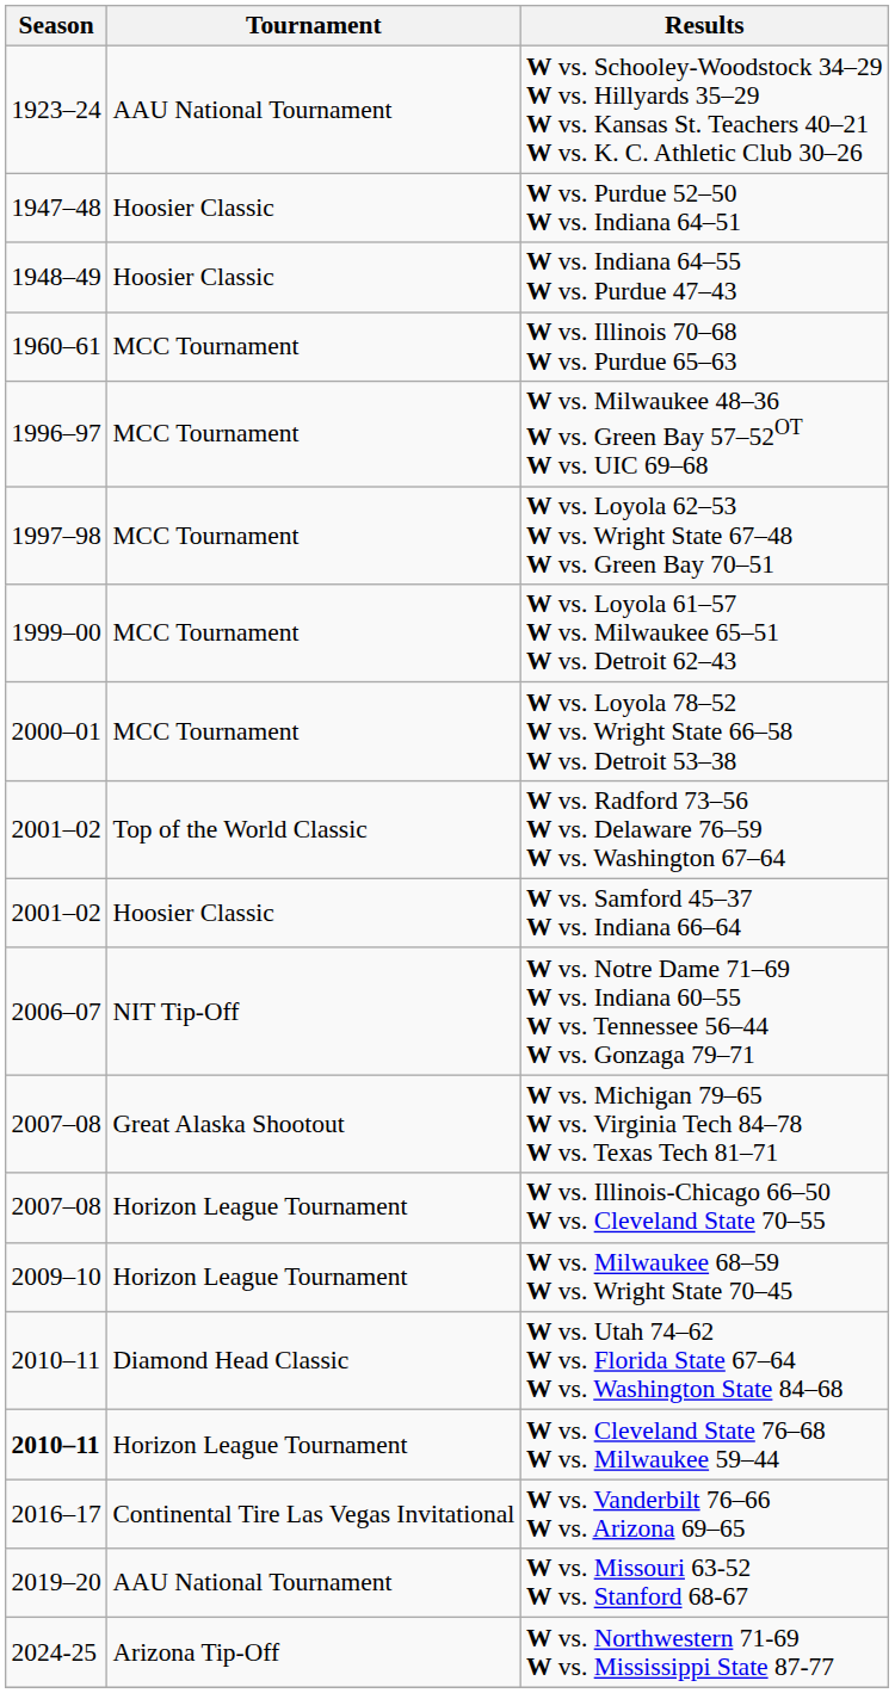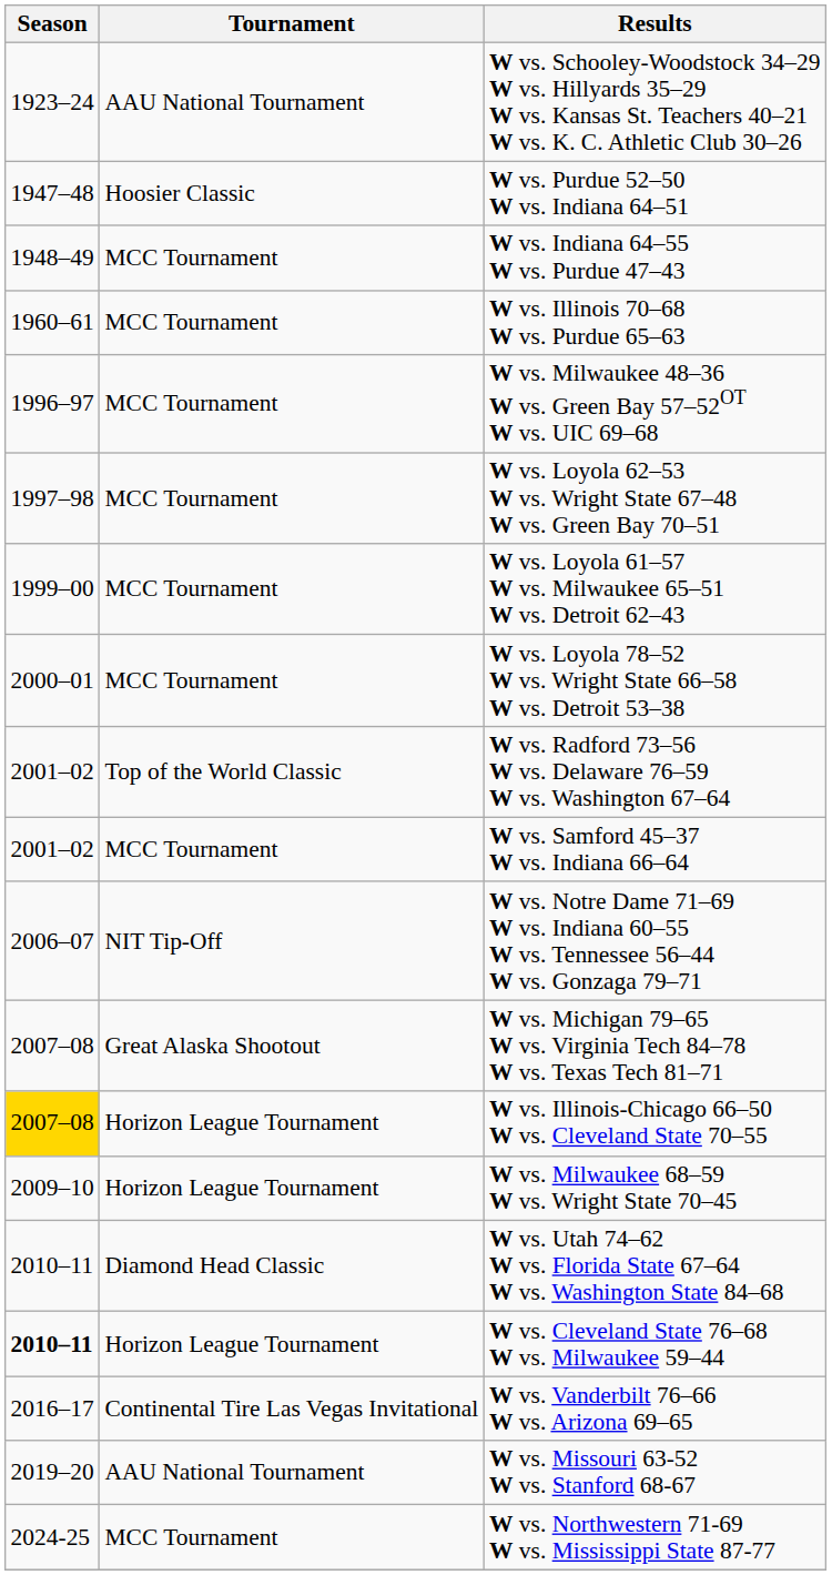W vs. Indiana 64–55 W vs. Purdue 47–43 | Tournament: Hoosier Classic -> MCC Tournament
W vs. Samford 45–37 W vs. Indiana 66–64 | Tournament: Hoosier Classic -> MCC Tournament
W vs. Illinois-Chicago 66–50 W vs. Cleveland State 70–55 | Season: no background -> gold background
W vs. Northwestern 71-69 W vs. Mississippi State 87-77 | Tournament: Arizona Tip-Off -> MCC Tournament
